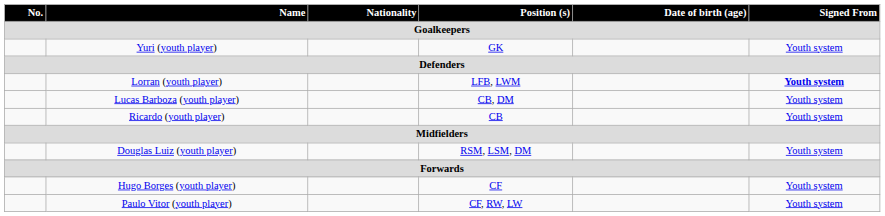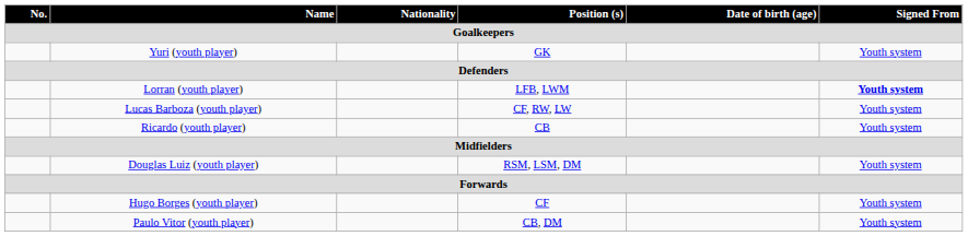Lucas Barboza (youth player) | Position (s) / Goalkeepers: CB, DM -> CF, RW, LW
Paulo Vitor (youth player) | Position (s) / Goalkeepers: CF, RW, LW -> CB, DM
